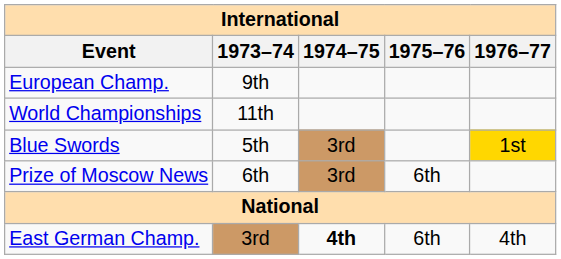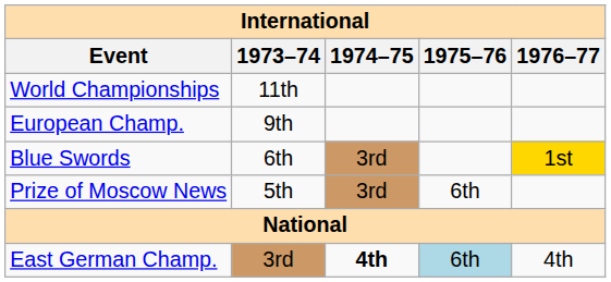rows swapped: World Championships <-> European Champ.
Blue Swords | 1973–74: 5th -> 6th
Prize of Moscow News | 1973–74: 6th -> 5th
East German Champ. | 1975–76: no background -> lightblue background
